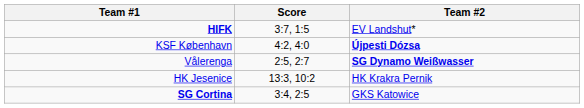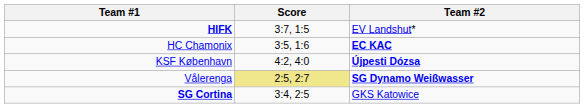+ row: HC Chamonix | 3:5, 1:6 | EC KAC
Vålerenga | Score: no background -> khaki background
- row: HK Jesenice | 13:3, 10:2 | HK Krakra Pernik
